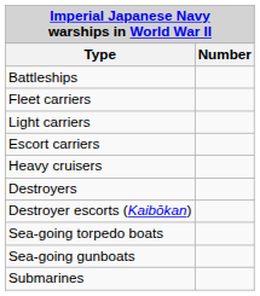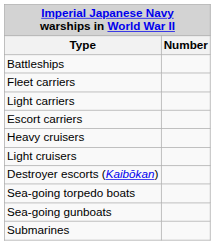+ row: Light cruisers
- row: Destroyers
